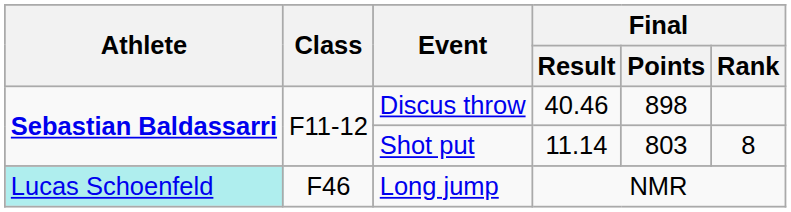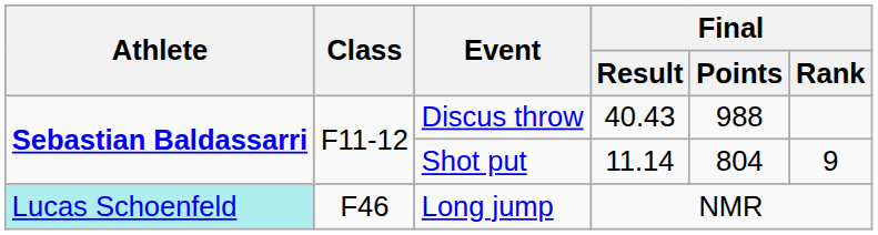Discus throw | Final / Result: 40.46 -> 40.43
Discus throw | Final / Points: 898 -> 988
Shot put | Final / Points: 803 -> 804
Shot put | Final / Rank: 8 -> 9
